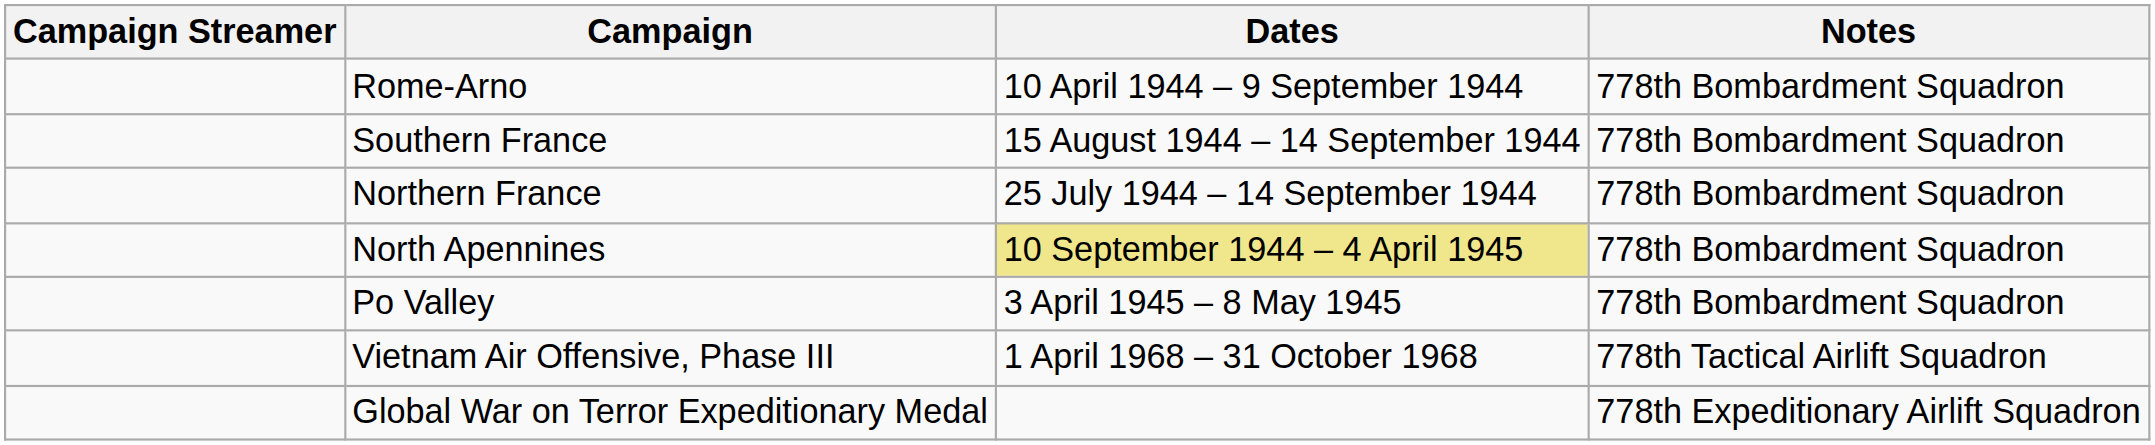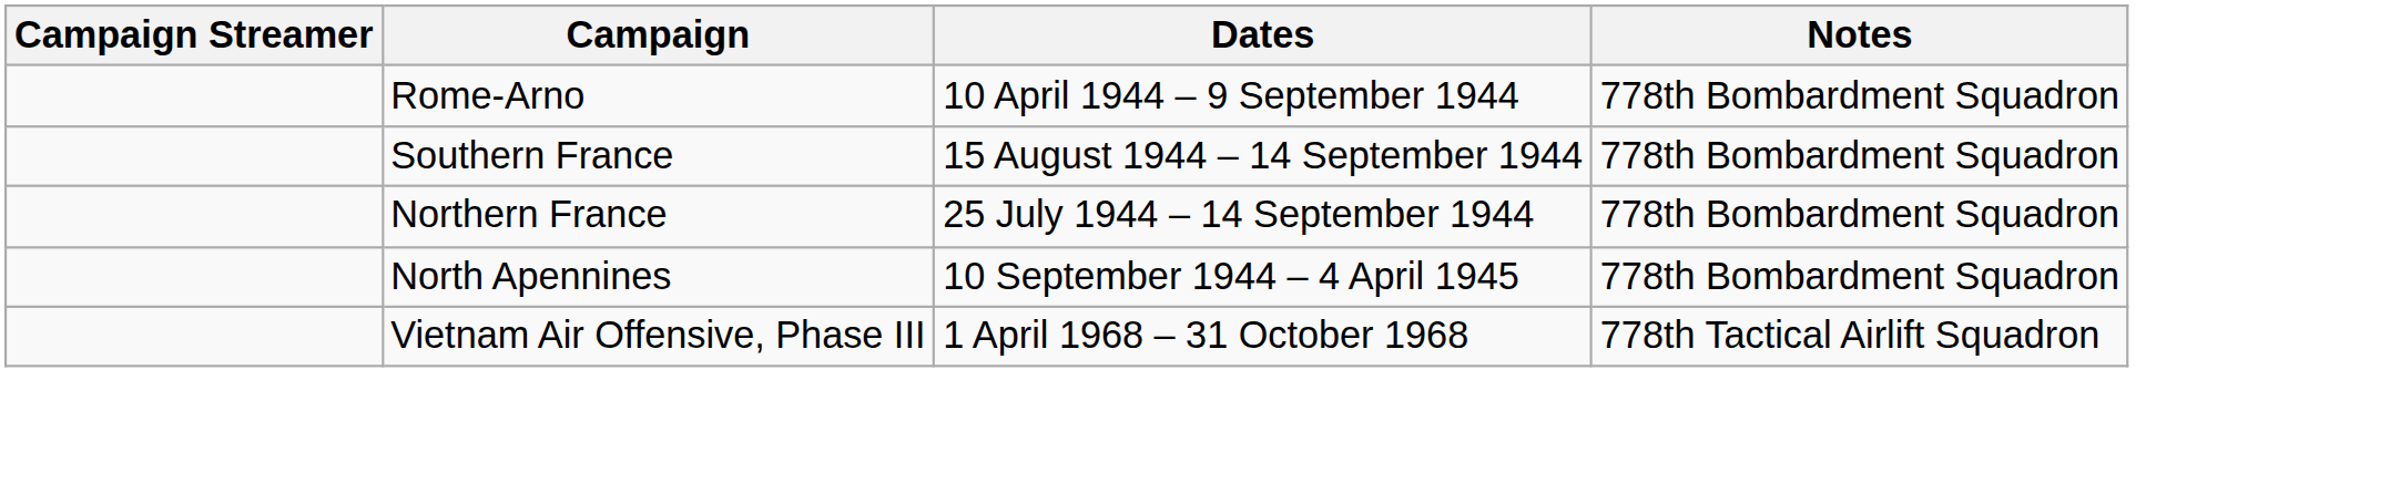North Apennines | Dates: khaki background -> no background
- row: Po Valley | 3 April 1945 – 8 May 1945 | 778th Bombardment Squadron
- row: Global War on Terror Expeditionary Medal | 778th Expeditionary Airlift Squadron
